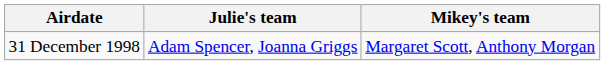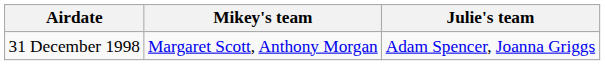columns swapped: Mikey's team <-> Julie's team
